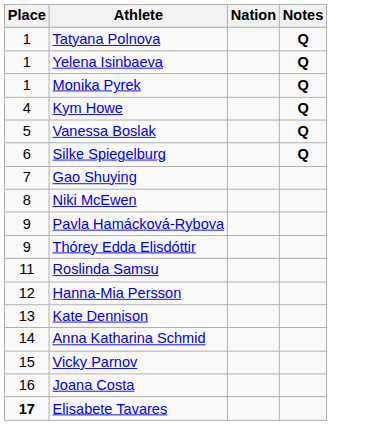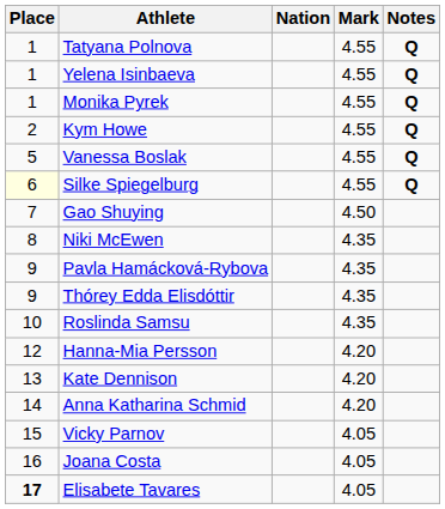+ column: Mark | 4.55 | 4.55 | 4.55 | 4.55 | 4.55 | 4.55 | 4.50 | 4.35 | 4.35 | 4.35 | 4.35 | 4.20 | 4.20 | 4.20 | 4.05 | 4.05 | 4.05
Kym Howe | Place: 4 -> 2
Silke Spiegelburg | Place: no background -> lightyellow background
Roslinda Samsu | Place: 11 -> 10
